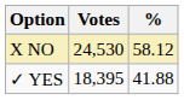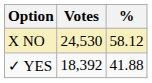✓ YES | Votes: 18,395 -> 18,392
